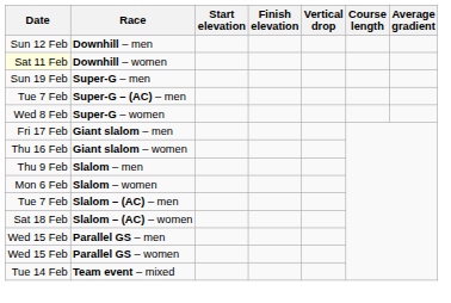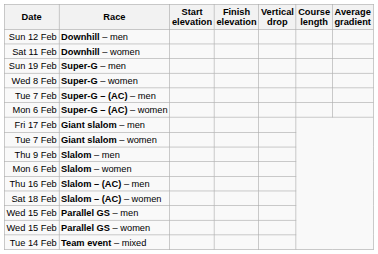Downhill – women | Date: lightyellow background -> no background
rows swapped: Super-G – women <-> Super-G – (AC) – men
+ row: Mon 6 Feb | Super-G – (AC) – women
Giant slalom – women | Date: Thu 16 Feb -> Tue 7 Feb
Slalom – (AC) – men | Date: Tue 7 Feb -> Thu 16 Feb
